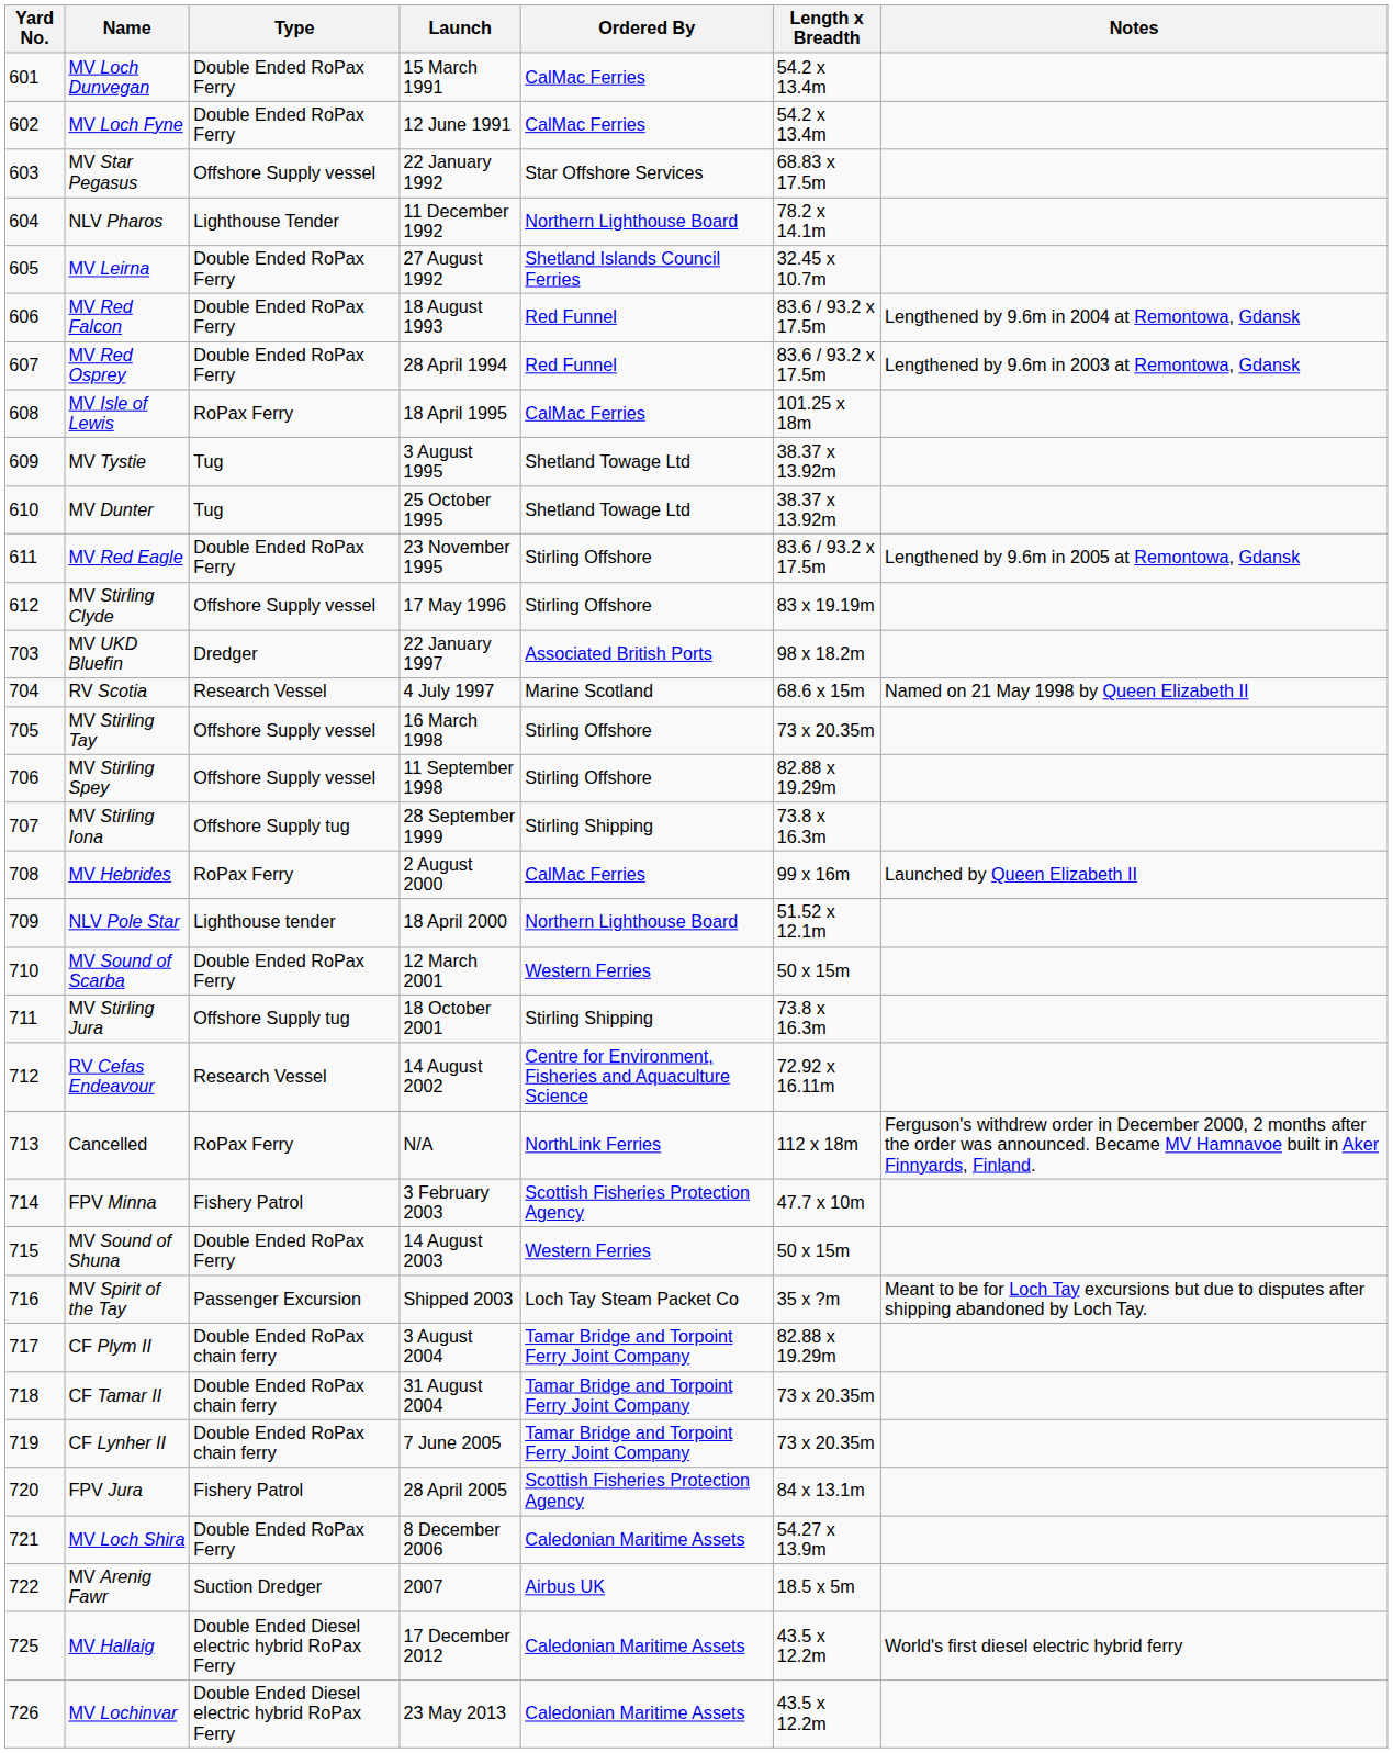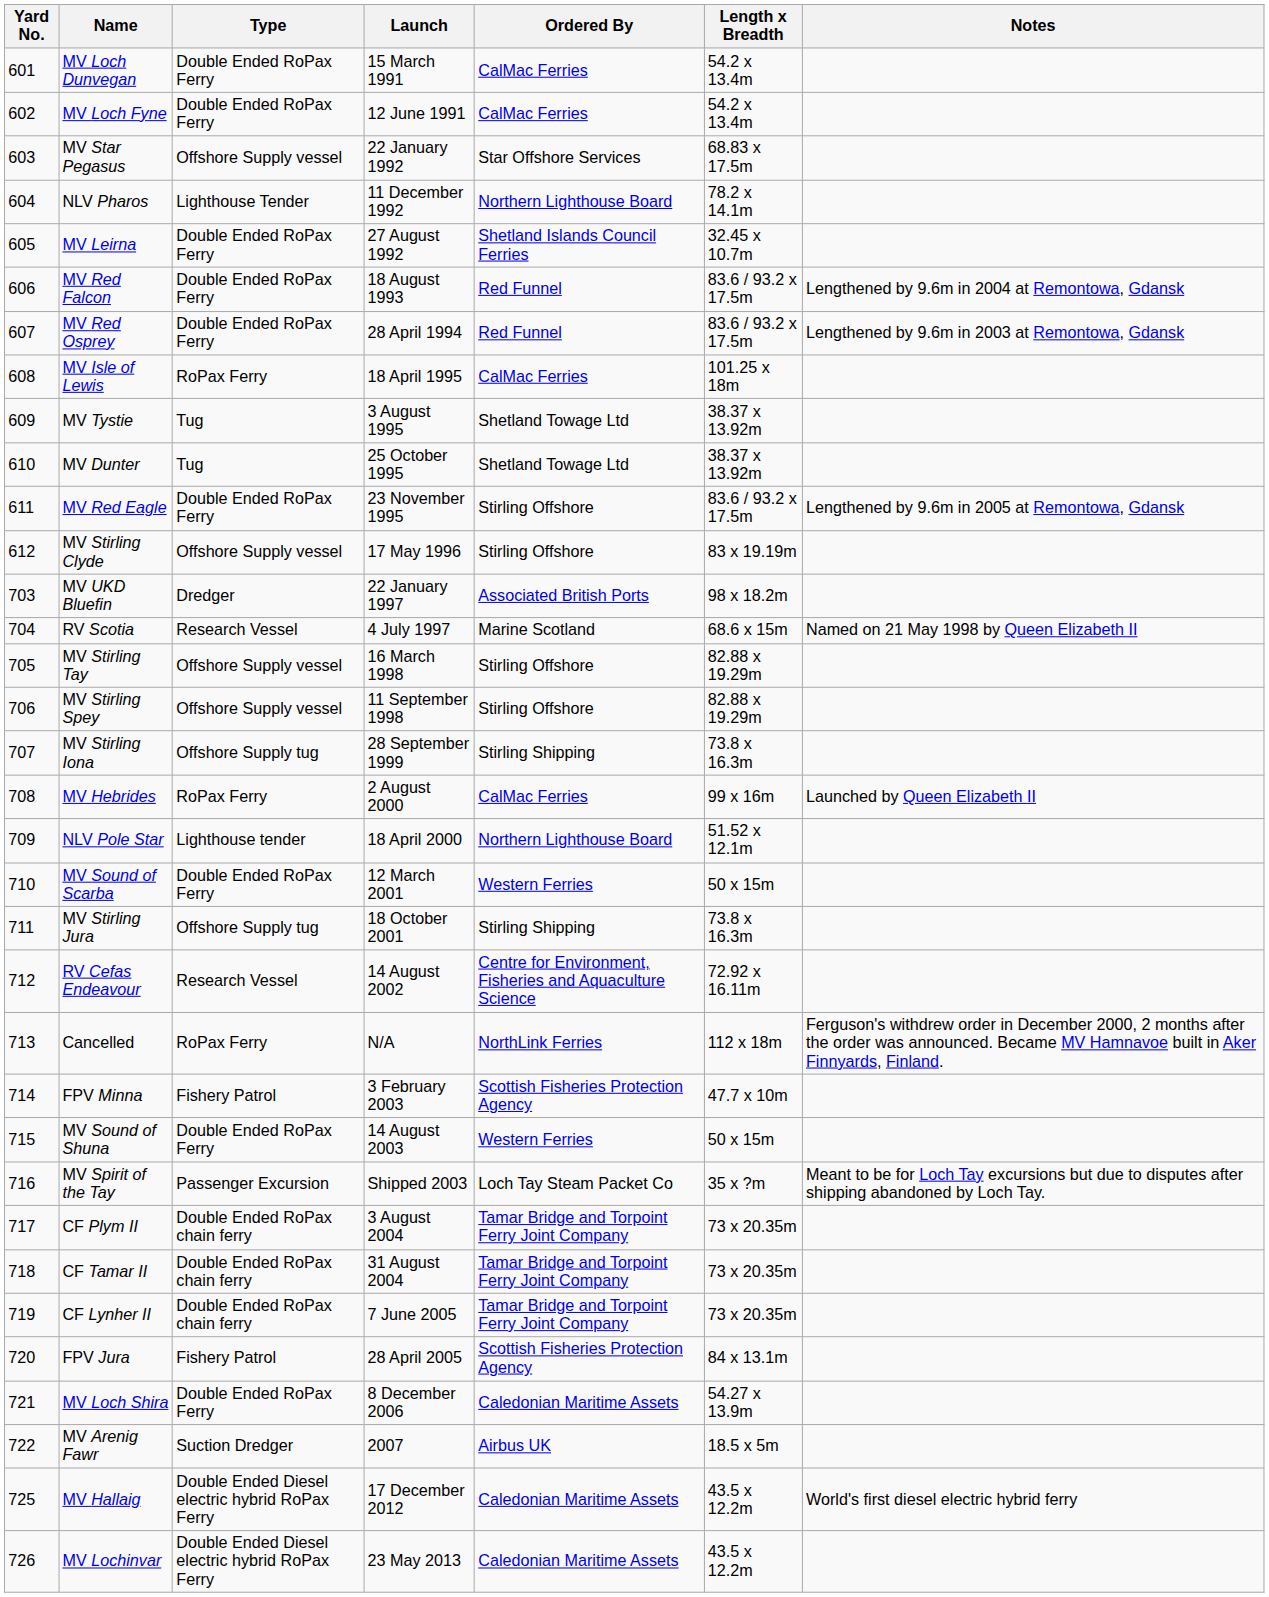MV Stirling Tay | Length x Breadth: 73 x 20.35m -> 82.88 x 19.29m
CF Plym II | Length x Breadth: 82.88 x 19.29m -> 73 x 20.35m
